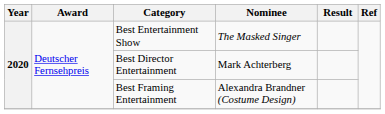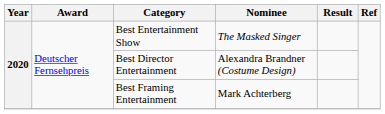Best Director Entertainment | Nominee: Mark Achterberg -> Alexandra Brandner (Costume Design)
Best Framing Entertainment | Nominee: Alexandra Brandner (Costume Design) -> Mark Achterberg
